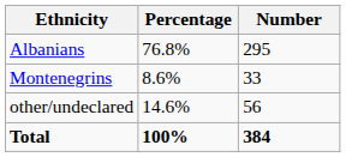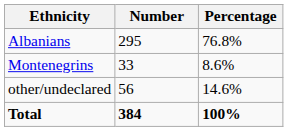columns swapped: Number <-> Percentage
